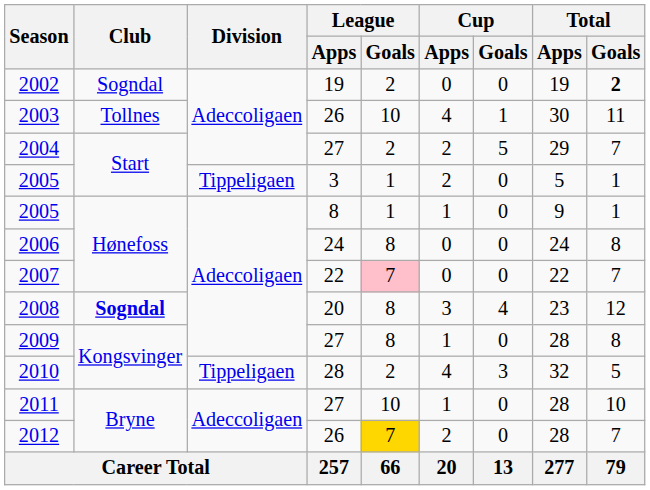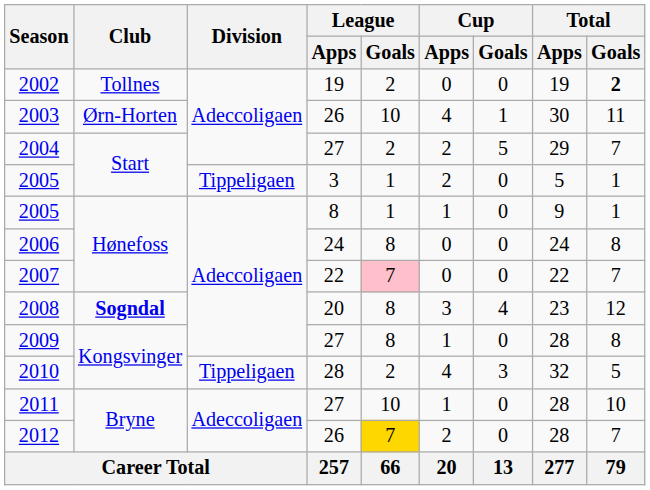2002 | Club: Sogndal -> Tollnes
2003 | Club: Tollnes -> Ørn-Horten
